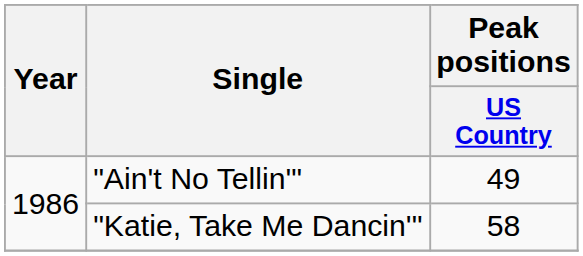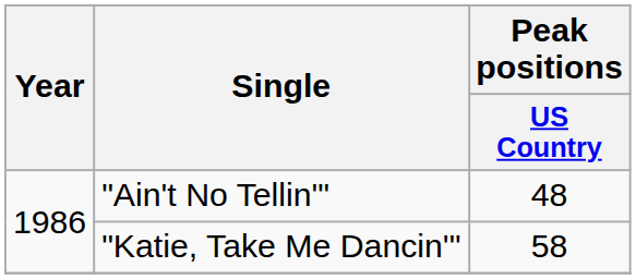"Ain't No Tellin'" | Peak positions / US Country: 49 -> 48
